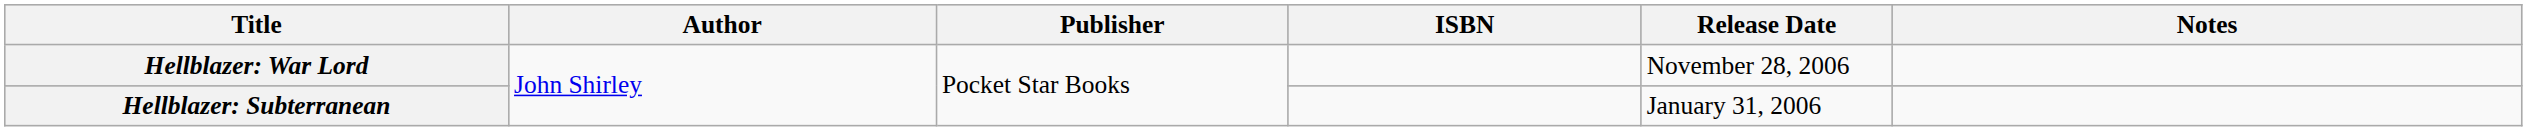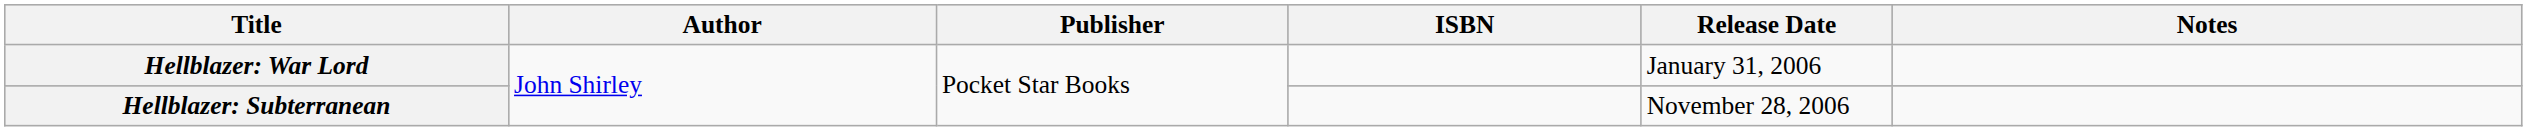Hellblazer: War Lord | Release Date: November 28, 2006 -> January 31, 2006
Hellblazer: Subterranean | Release Date: January 31, 2006 -> November 28, 2006
